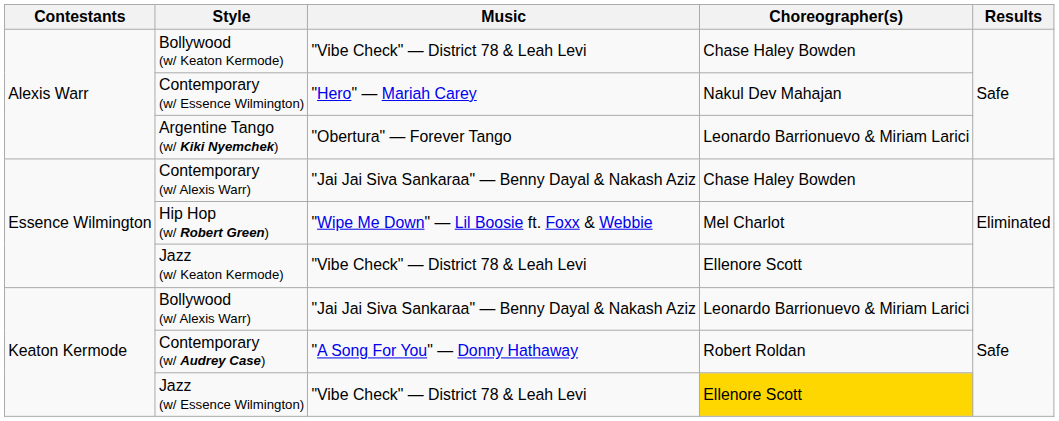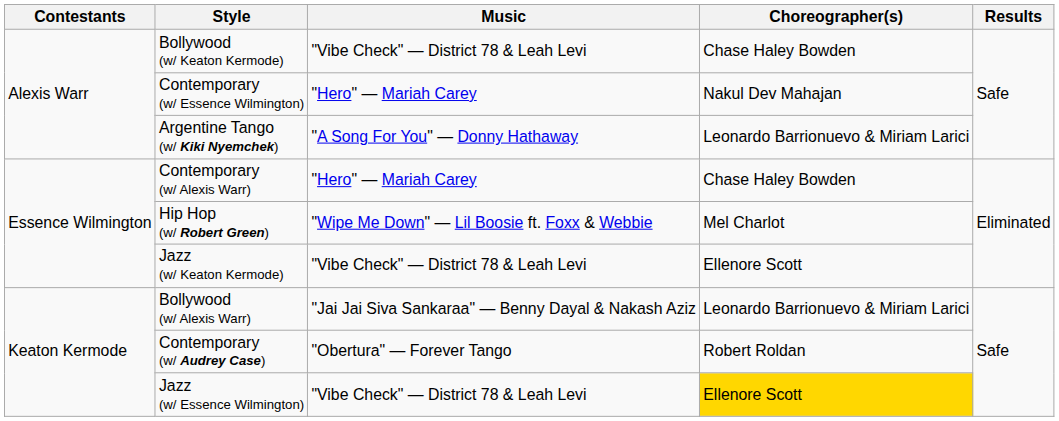Argentine Tango (w/ Kiki Nyemchek) | Music: "Obertura" — Forever Tango -> "A Song For You" — Donny Hathaway
Contemporary (w/ Alexis Warr) | Music: "Jai Jai Siva Sankaraa" — Benny Dayal & Nakash Aziz -> "Hero" — Mariah Carey
Contemporary (w/ Audrey Case) | Music: "A Song For You" — Donny Hathaway -> "Obertura" — Forever Tango
